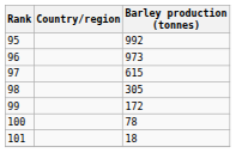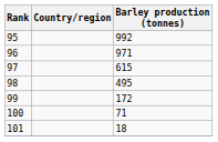96 | Barley production (tonnes): 973 -> 971
98 | Barley production (tonnes): 305 -> 495
100 | Barley production (tonnes): 78 -> 71
